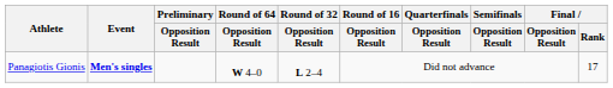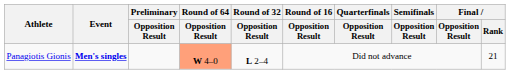Panagiotis Gionis | Round of 64 / Opposition Result: no background -> lightsalmon background
Panagiotis Gionis | Final / Rank: 17 -> 21
